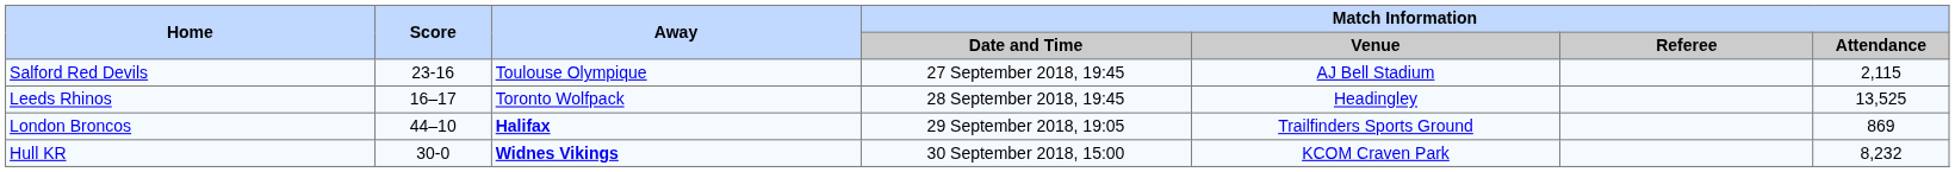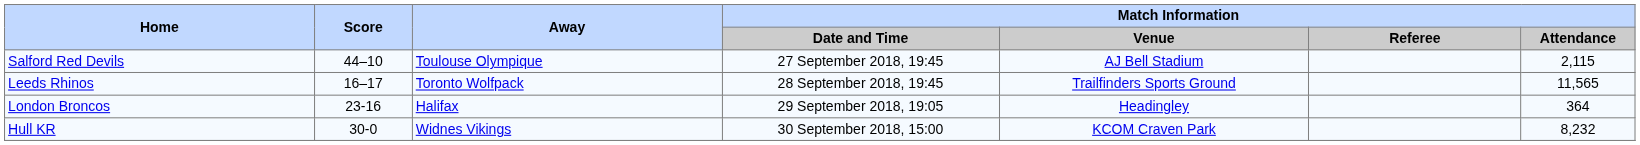Salford Red Devils | Score: 23-16 -> 44–10
Leeds Rhinos | Match Information / Venue: Headingley -> Trailfinders Sports Ground
Leeds Rhinos | Match Information / Attendance: 13,525 -> 11,565
London Broncos | Score: 44–10 -> 23-16
London Broncos | Away: bold -> normal
London Broncos | Match Information / Venue: Trailfinders Sports Ground -> Headingley
London Broncos | Match Information / Attendance: 869 -> 364
Hull KR | Away: bold -> normal
